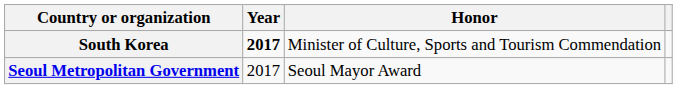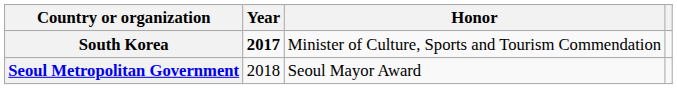Seoul Metropolitan Government | Year: 2017 -> 2018
